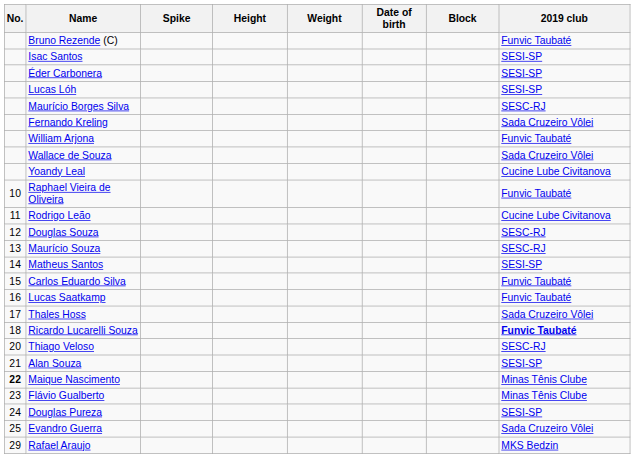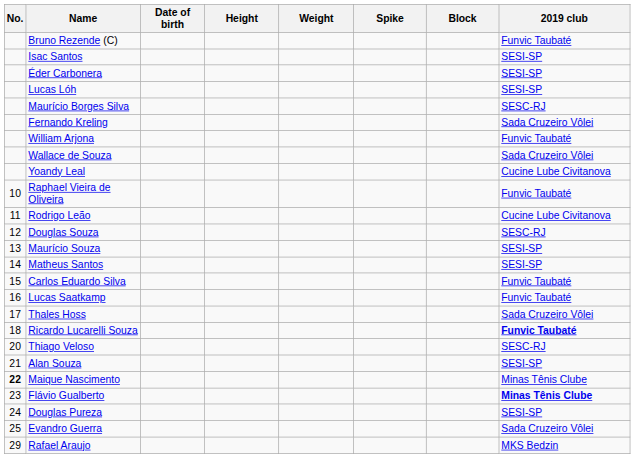columns swapped: Date of birth <-> Spike
Maurício Souza | 2019 club: SESC-RJ -> SESI-SP
Flávio Gualberto | 2019 club: normal -> bold
